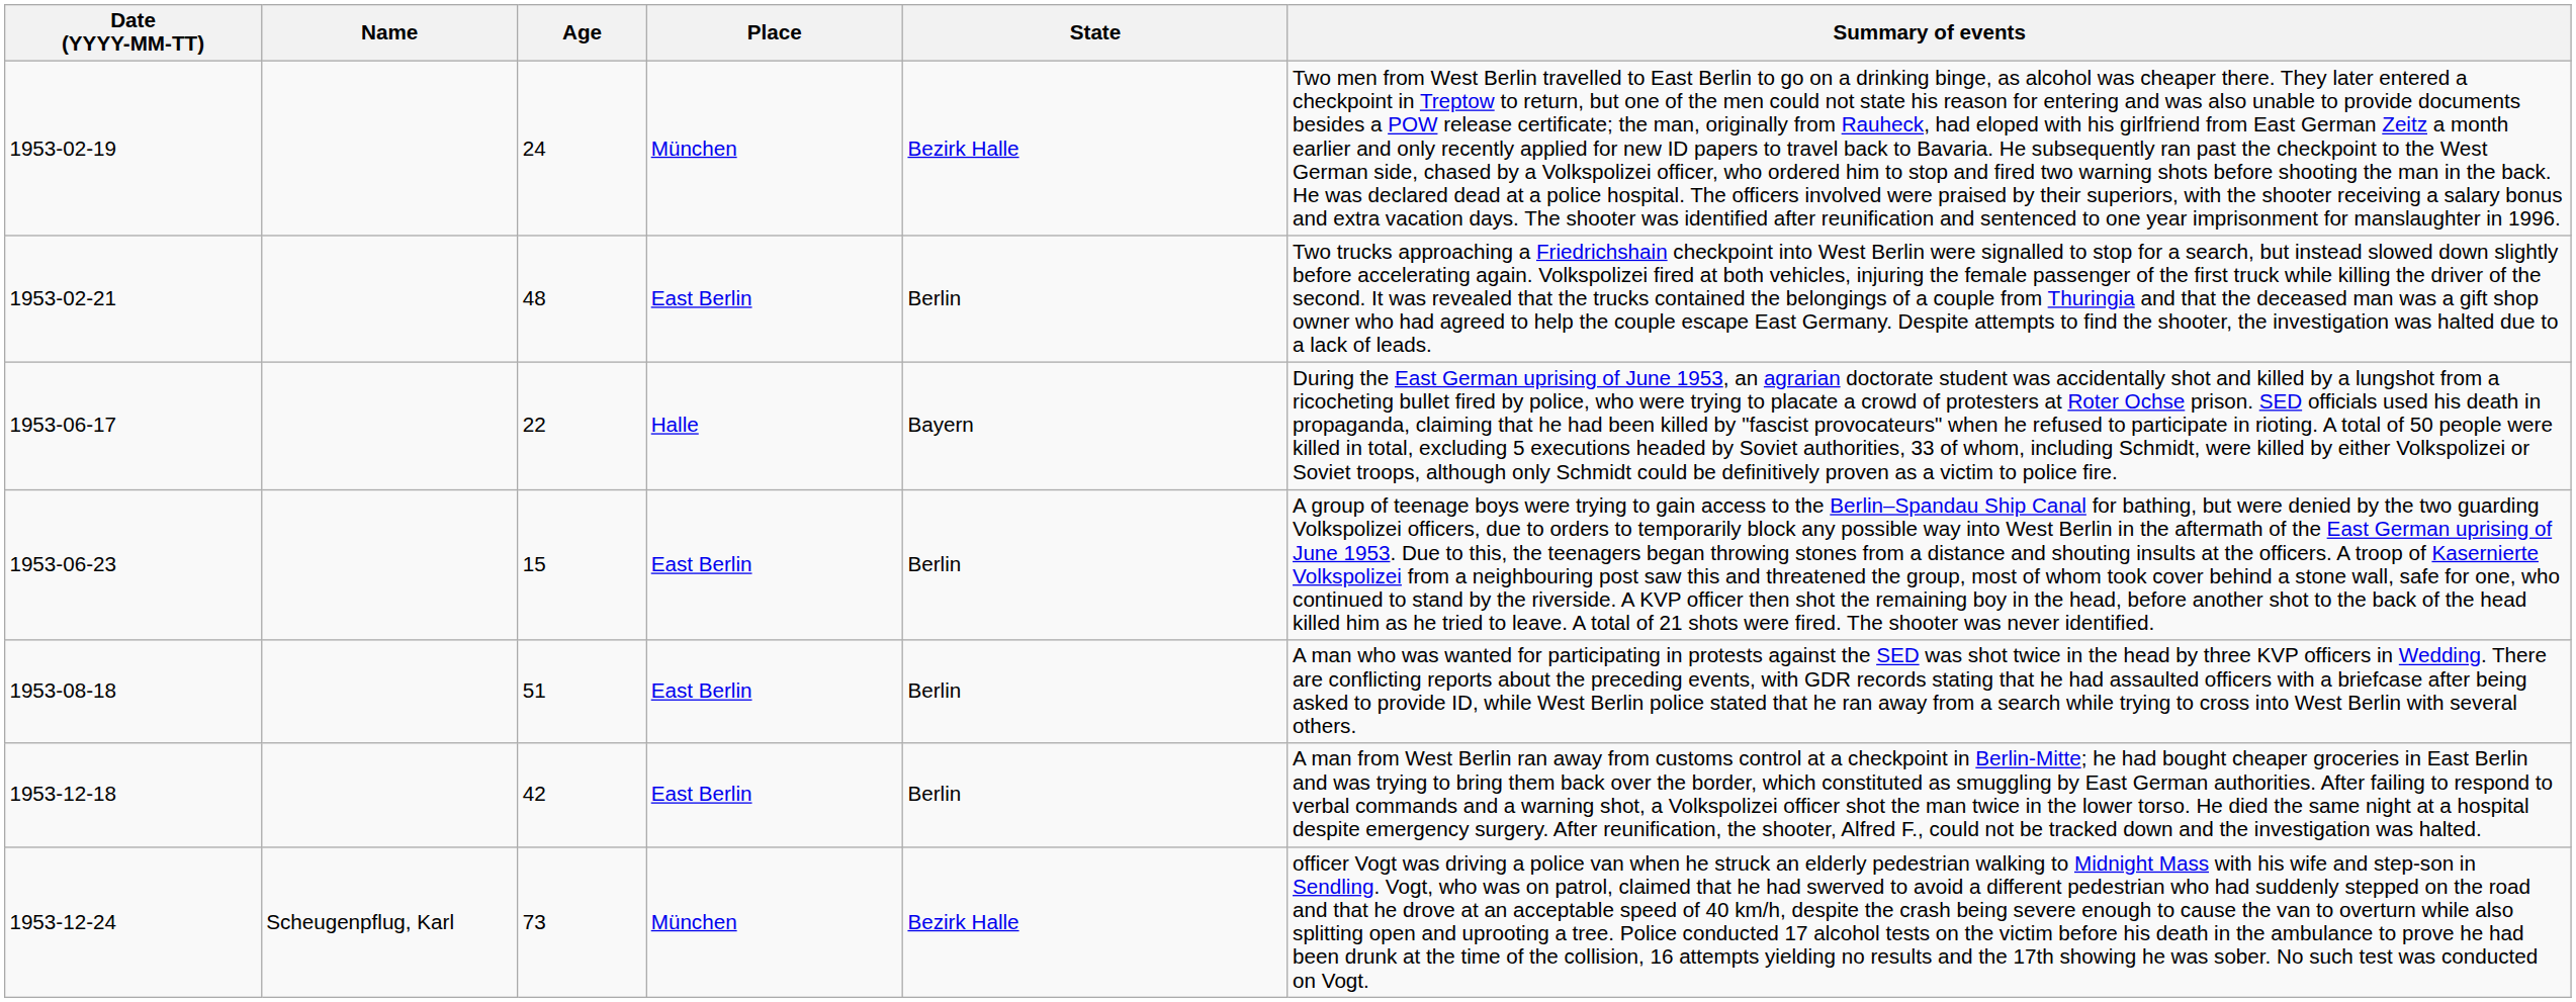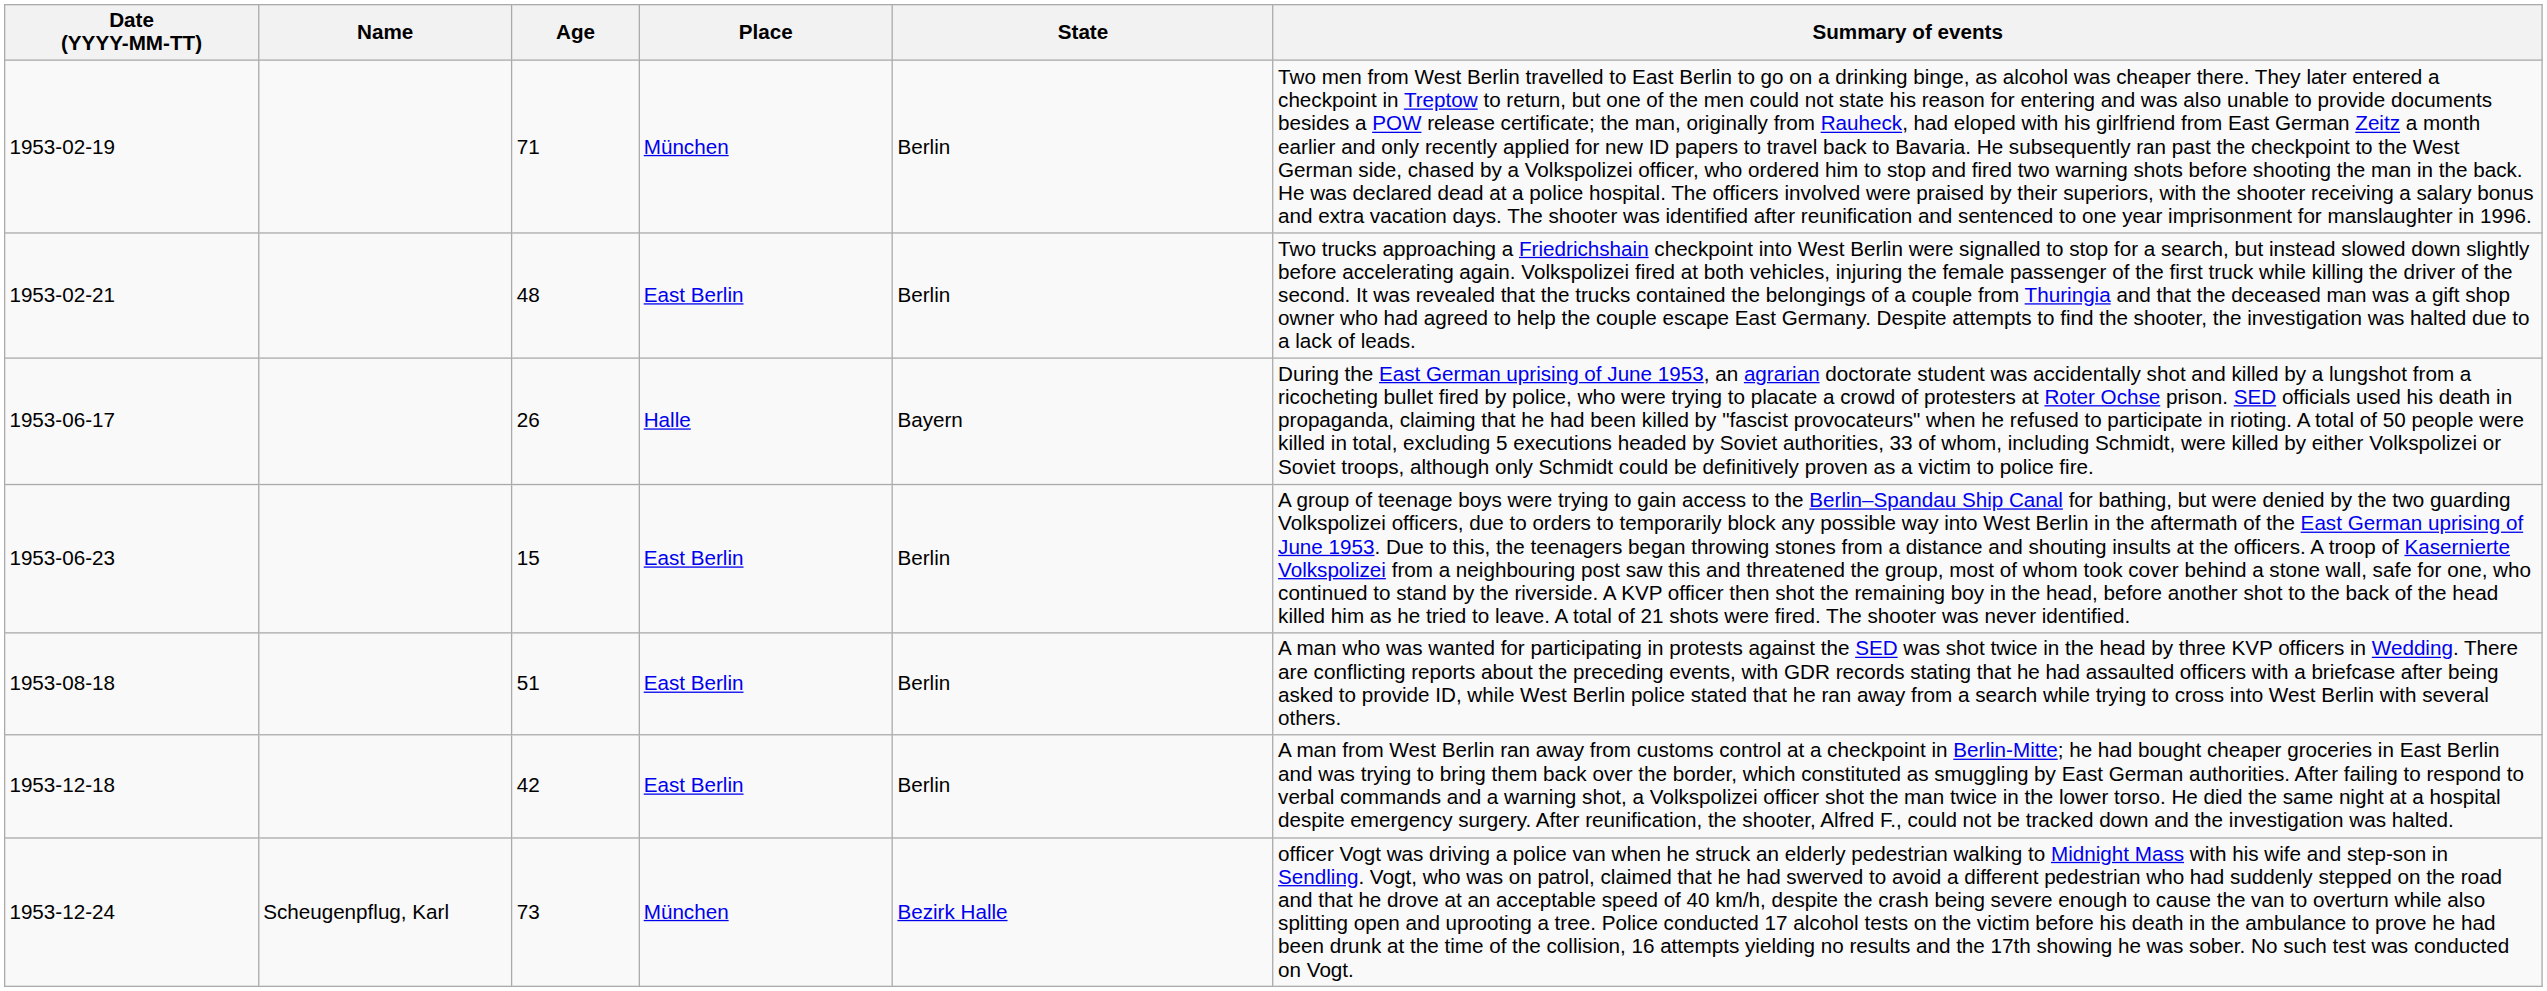1953-02-19 | Age: 24 -> 71
1953-02-19 | State: Bezirk Halle -> Berlin
1953-06-17 | Age: 22 -> 26
